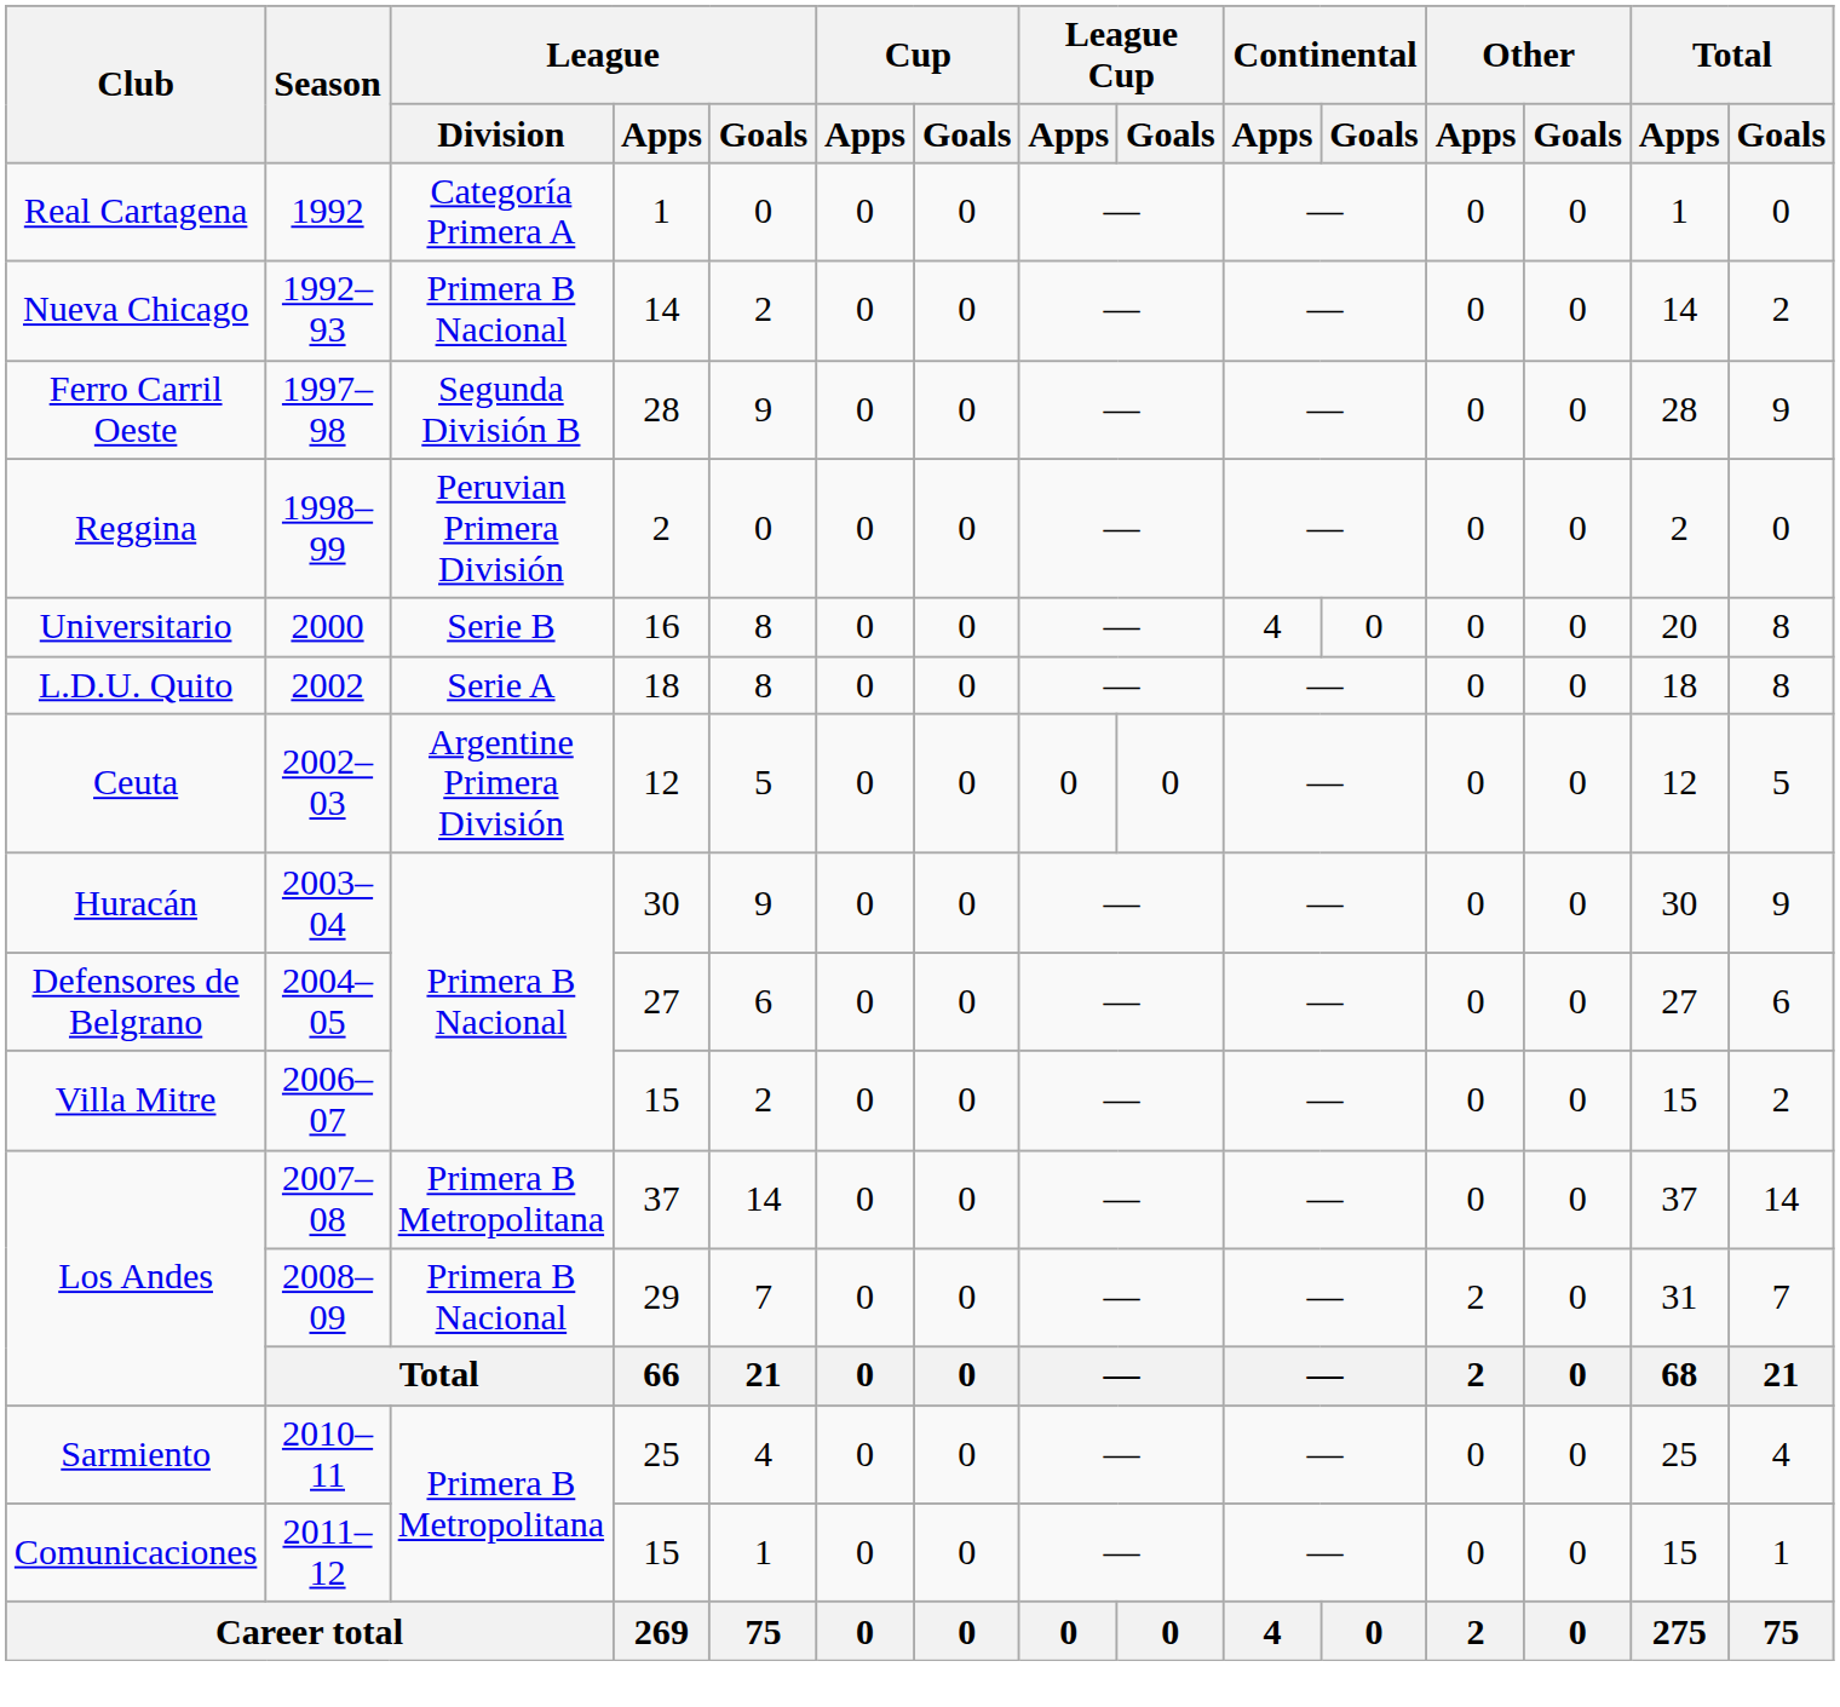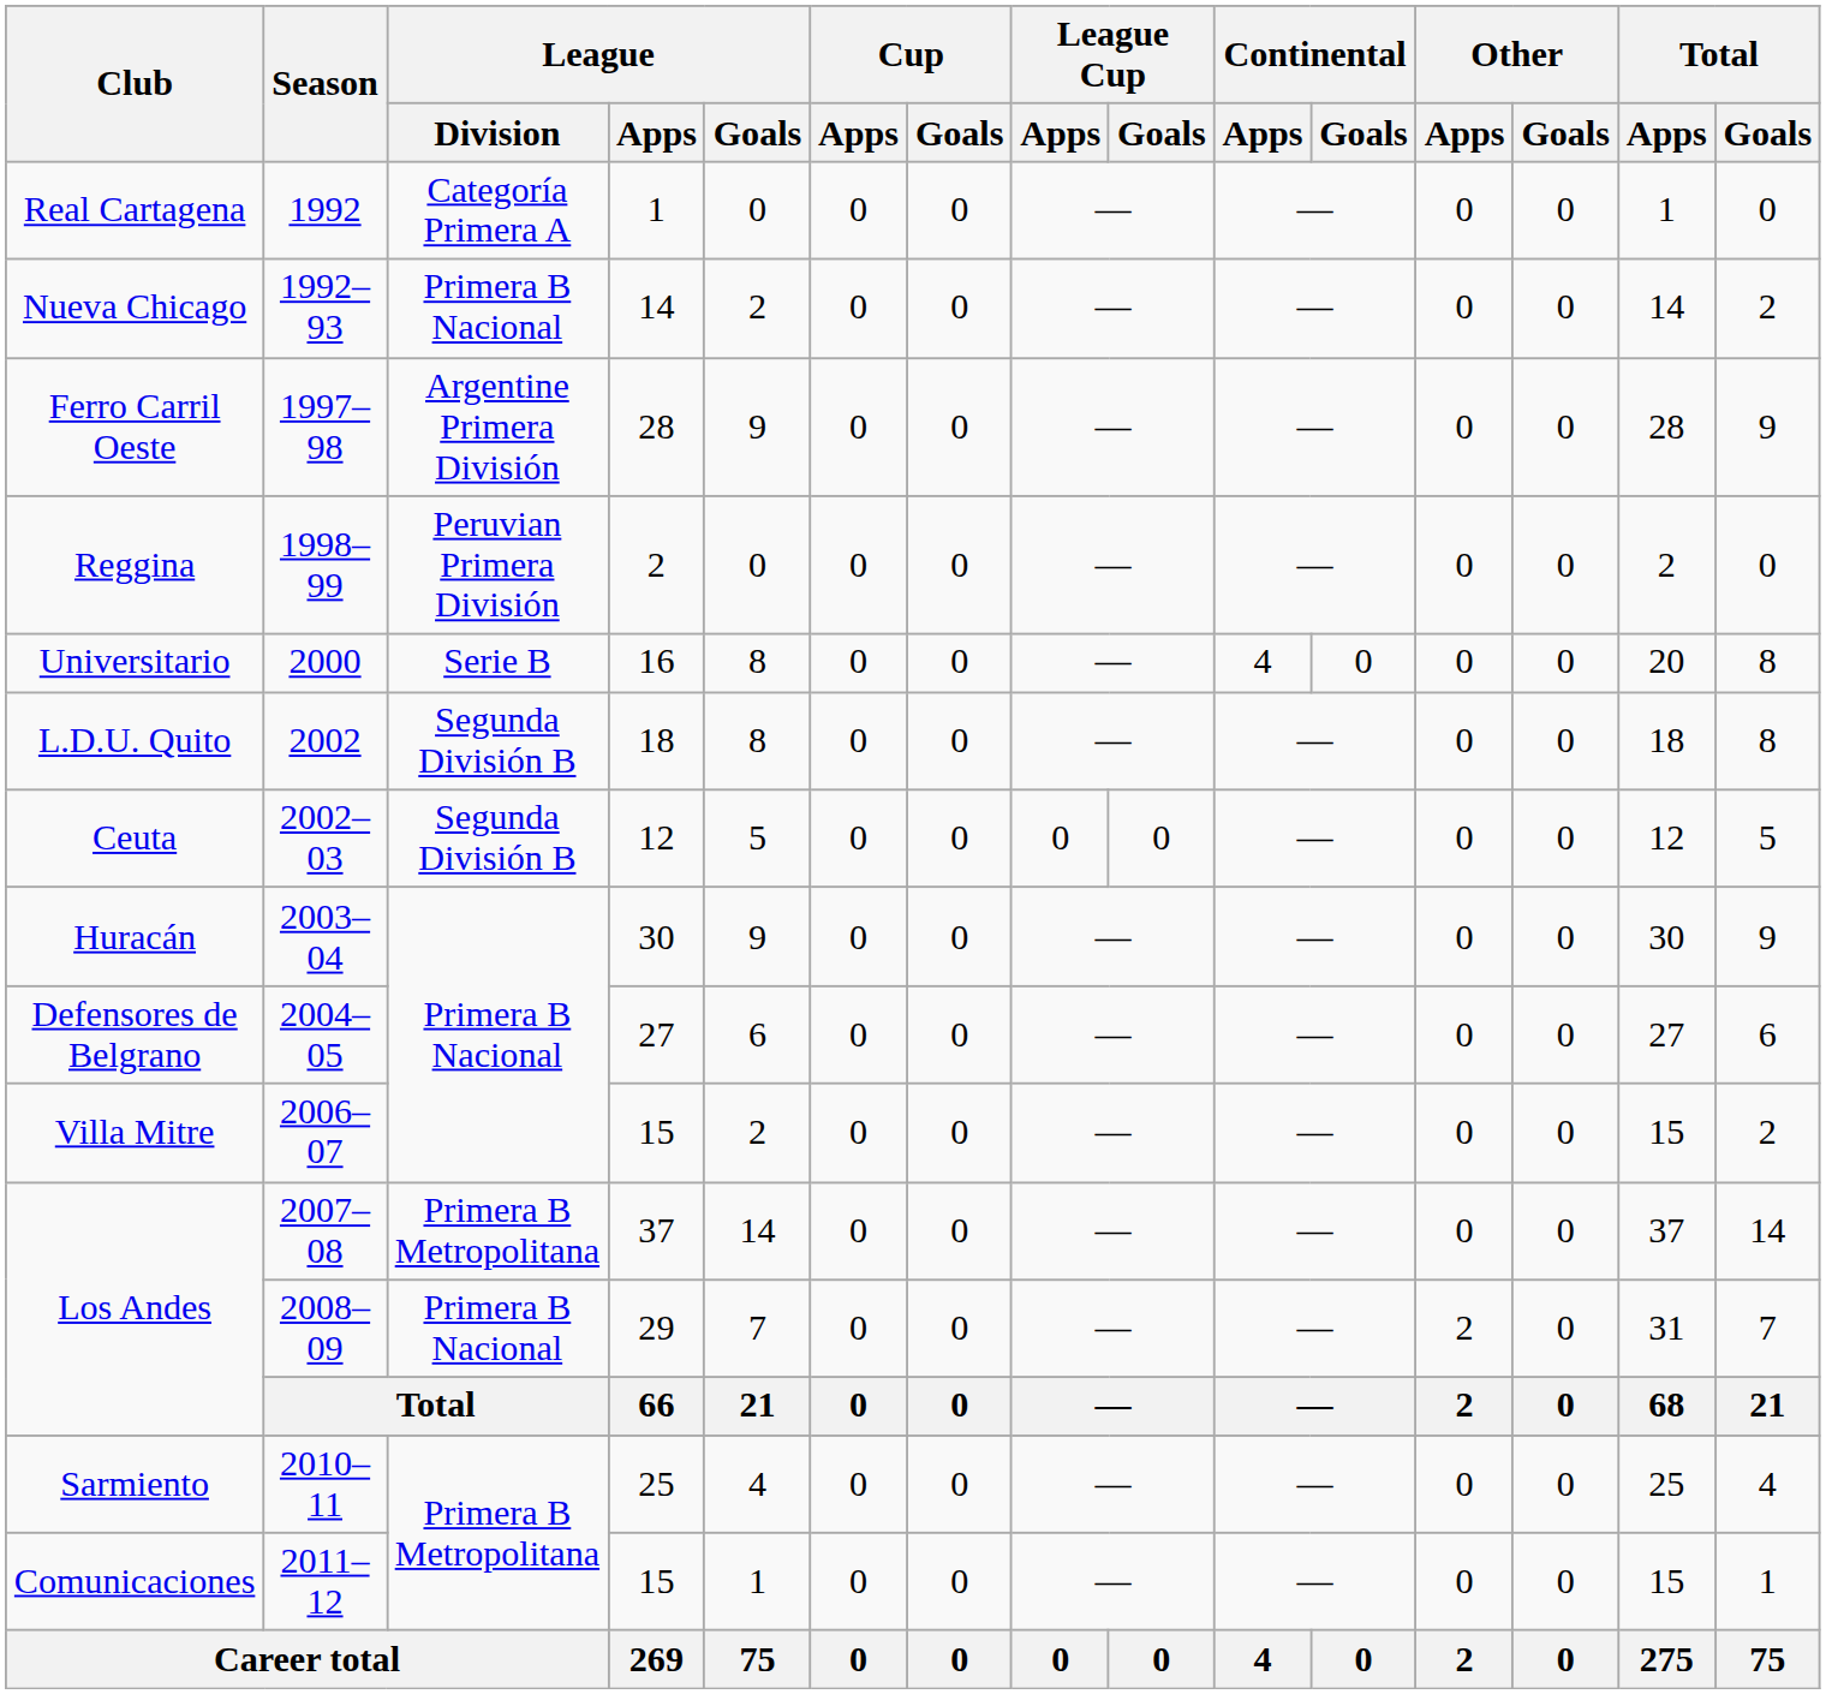Ferro Carril Oeste | League / Division: Segunda División B -> Argentine Primera División
L.D.U. Quito | League / Division: Serie A -> Segunda División B
Ceuta | League / Division: Argentine Primera División -> Segunda División B
